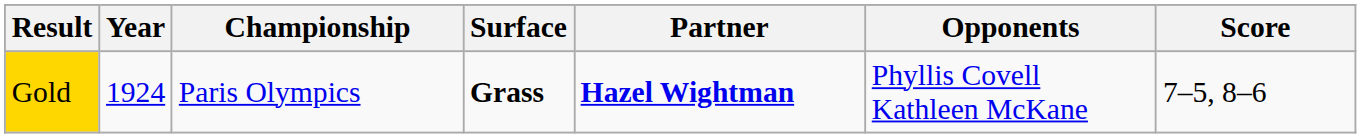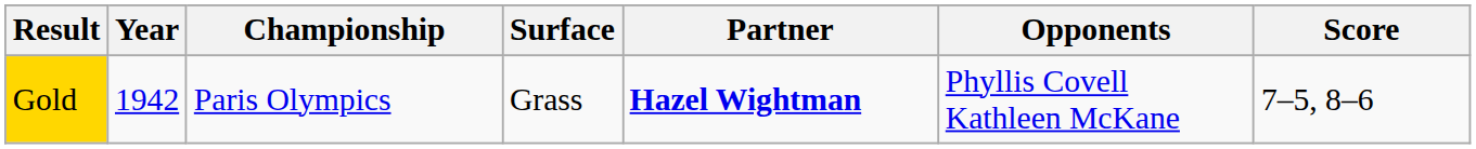Gold | Year: 1924 -> 1942
Gold | Surface: bold -> normal
